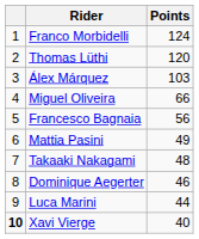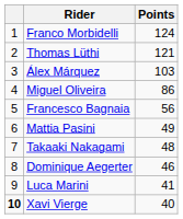Thomas Lüthi | Points: 120 -> 121
Miguel Oliveira | Points: 66 -> 86
Luca Marini | Points: 44 -> 41
